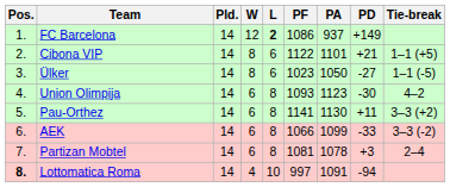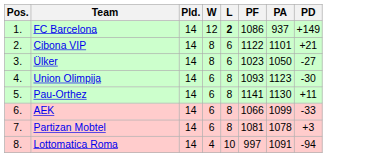- column: Tie-break | 1–1 (+5) | 1–1 (-5) | 4–2 | 3–3 (+2) | 3–3 (-2) | 2–4
Lottomatica Roma | Pos.: bold -> normal
